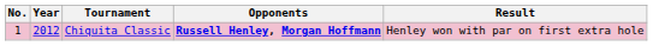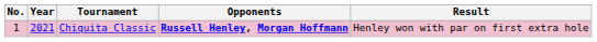Chiquita Classic | Year: 2012 -> 2021
